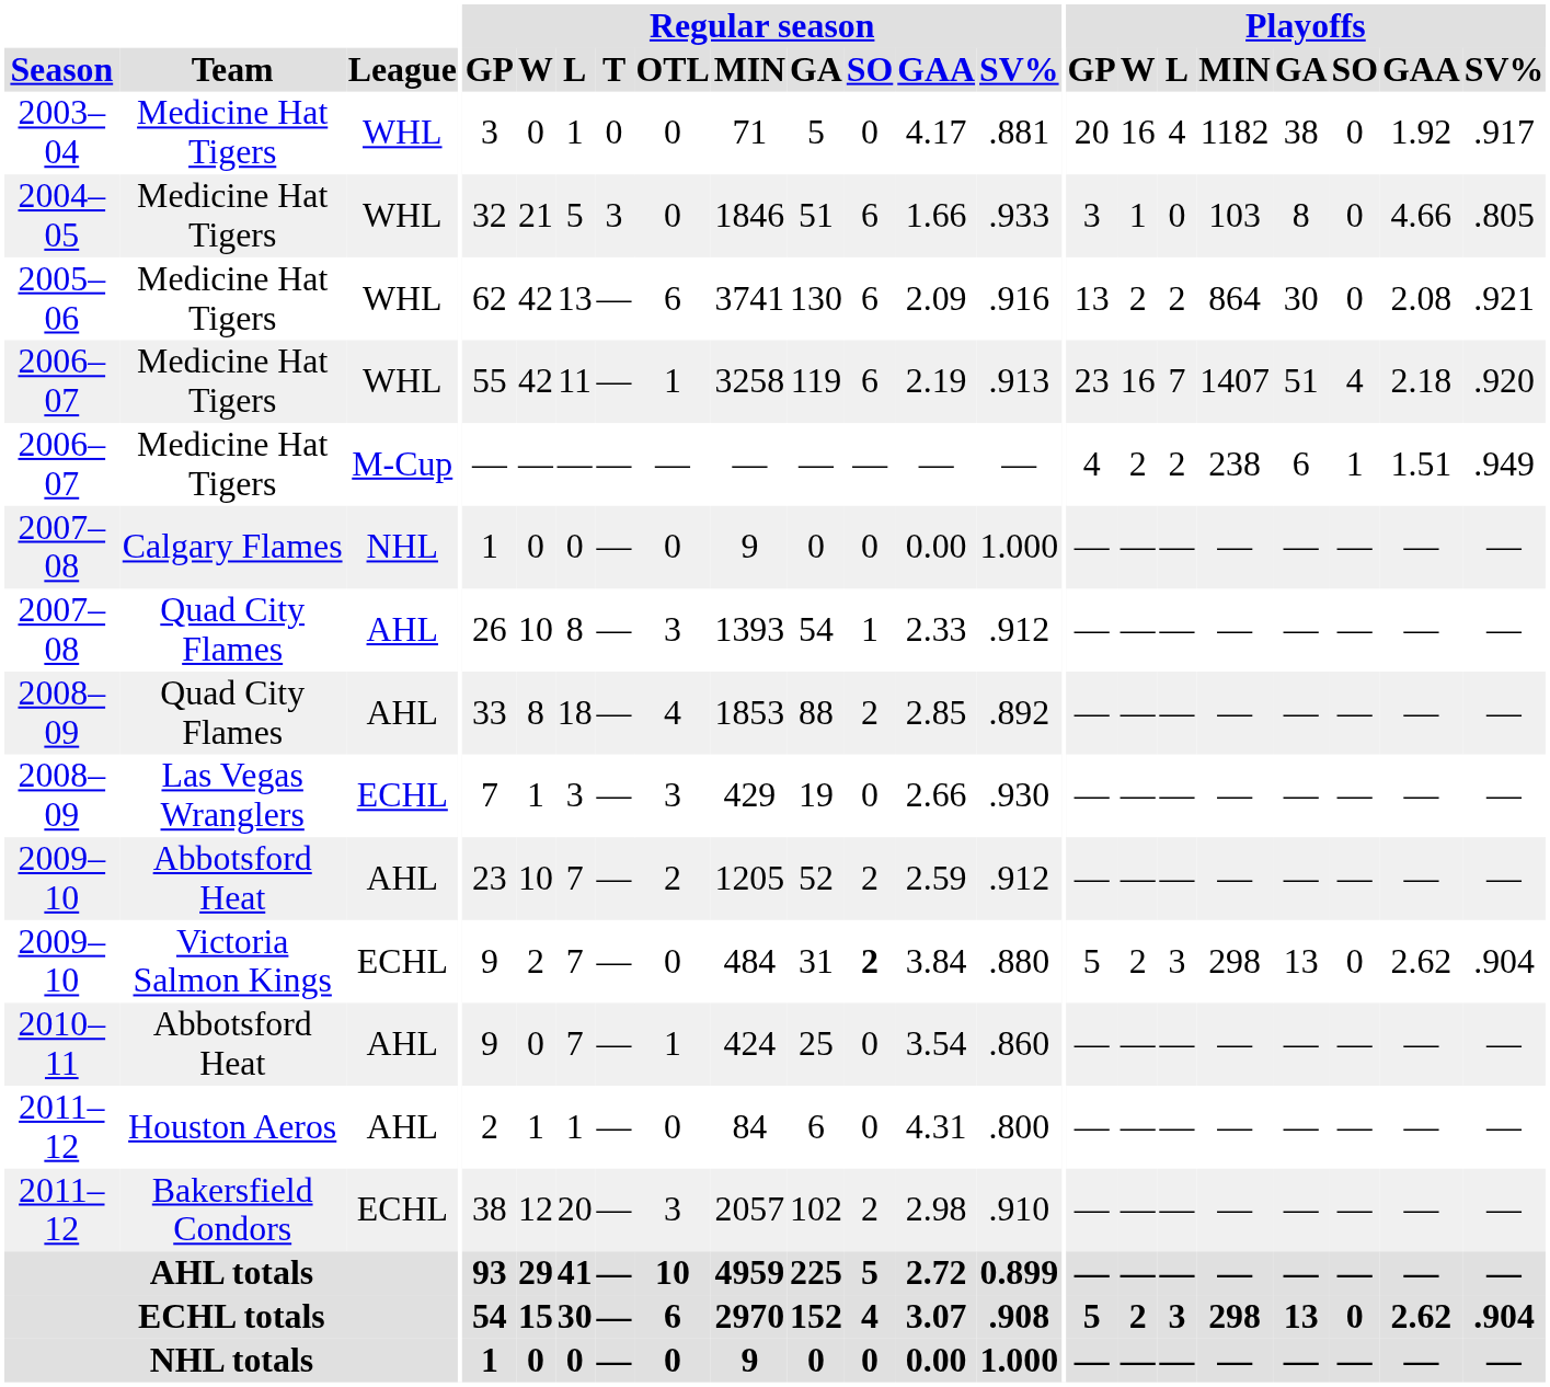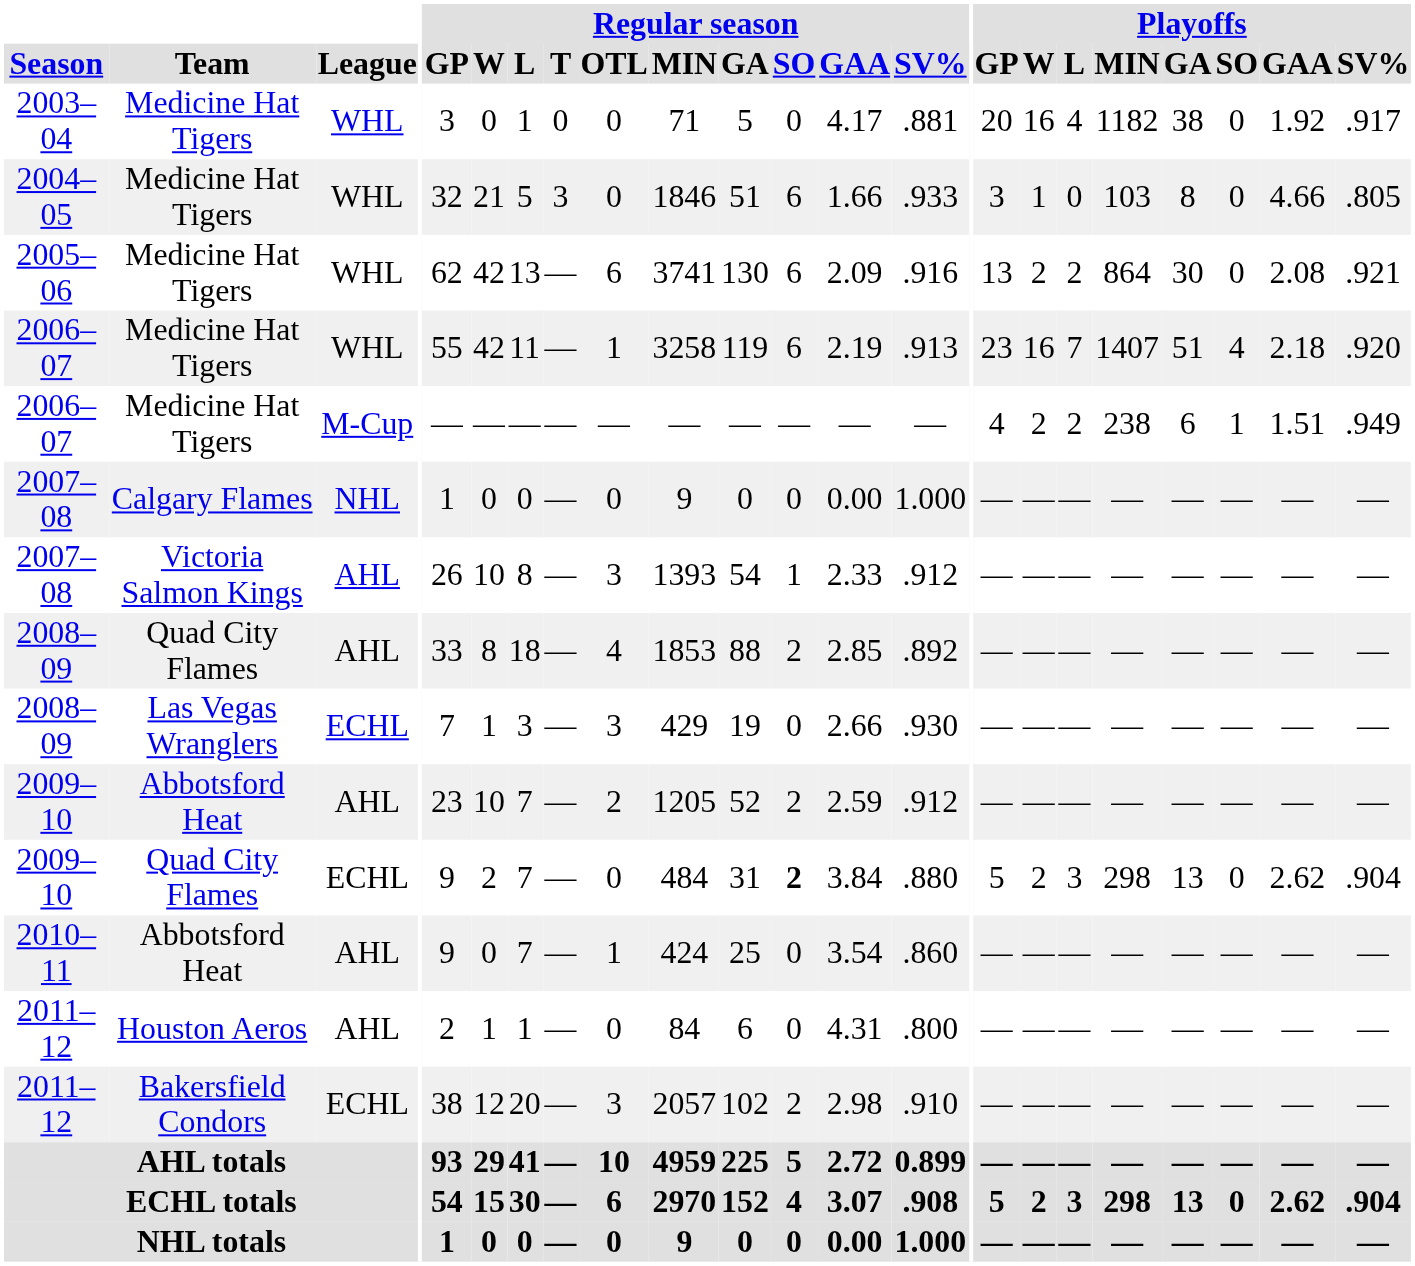2007–08 / AHL | Team: Quad City Flames -> Victoria Salmon Kings
2009–10 / ECHL | Team: Victoria Salmon Kings -> Quad City Flames
